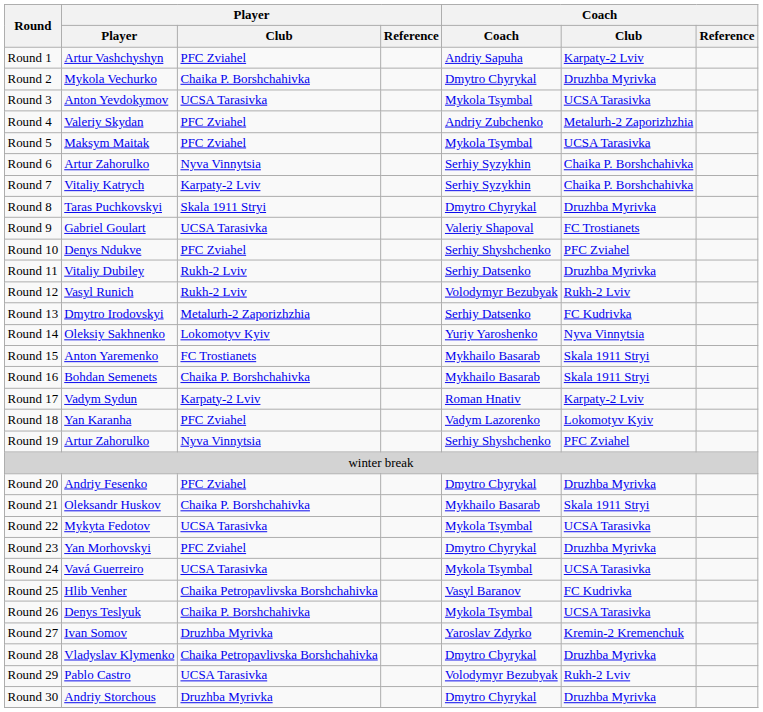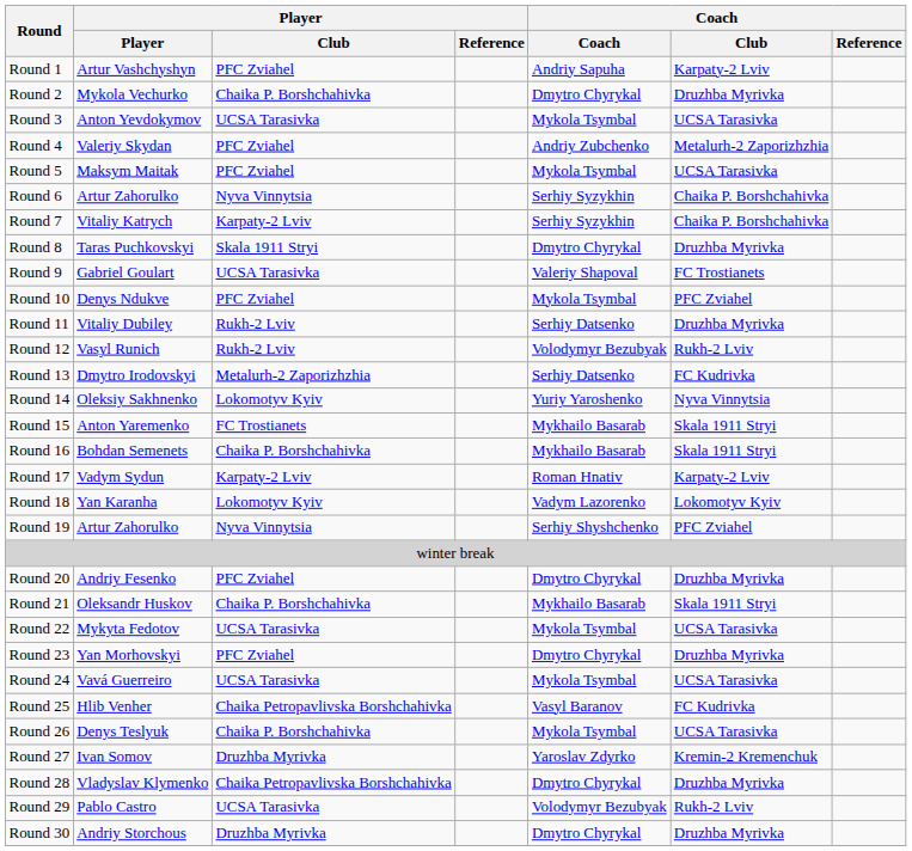Round 10 | Coach: Serhiy Shyshchenko -> Mykola Tsymbal
Round 18 | Player / Club: PFC Zviahel -> Lokomotyv Kyiv
